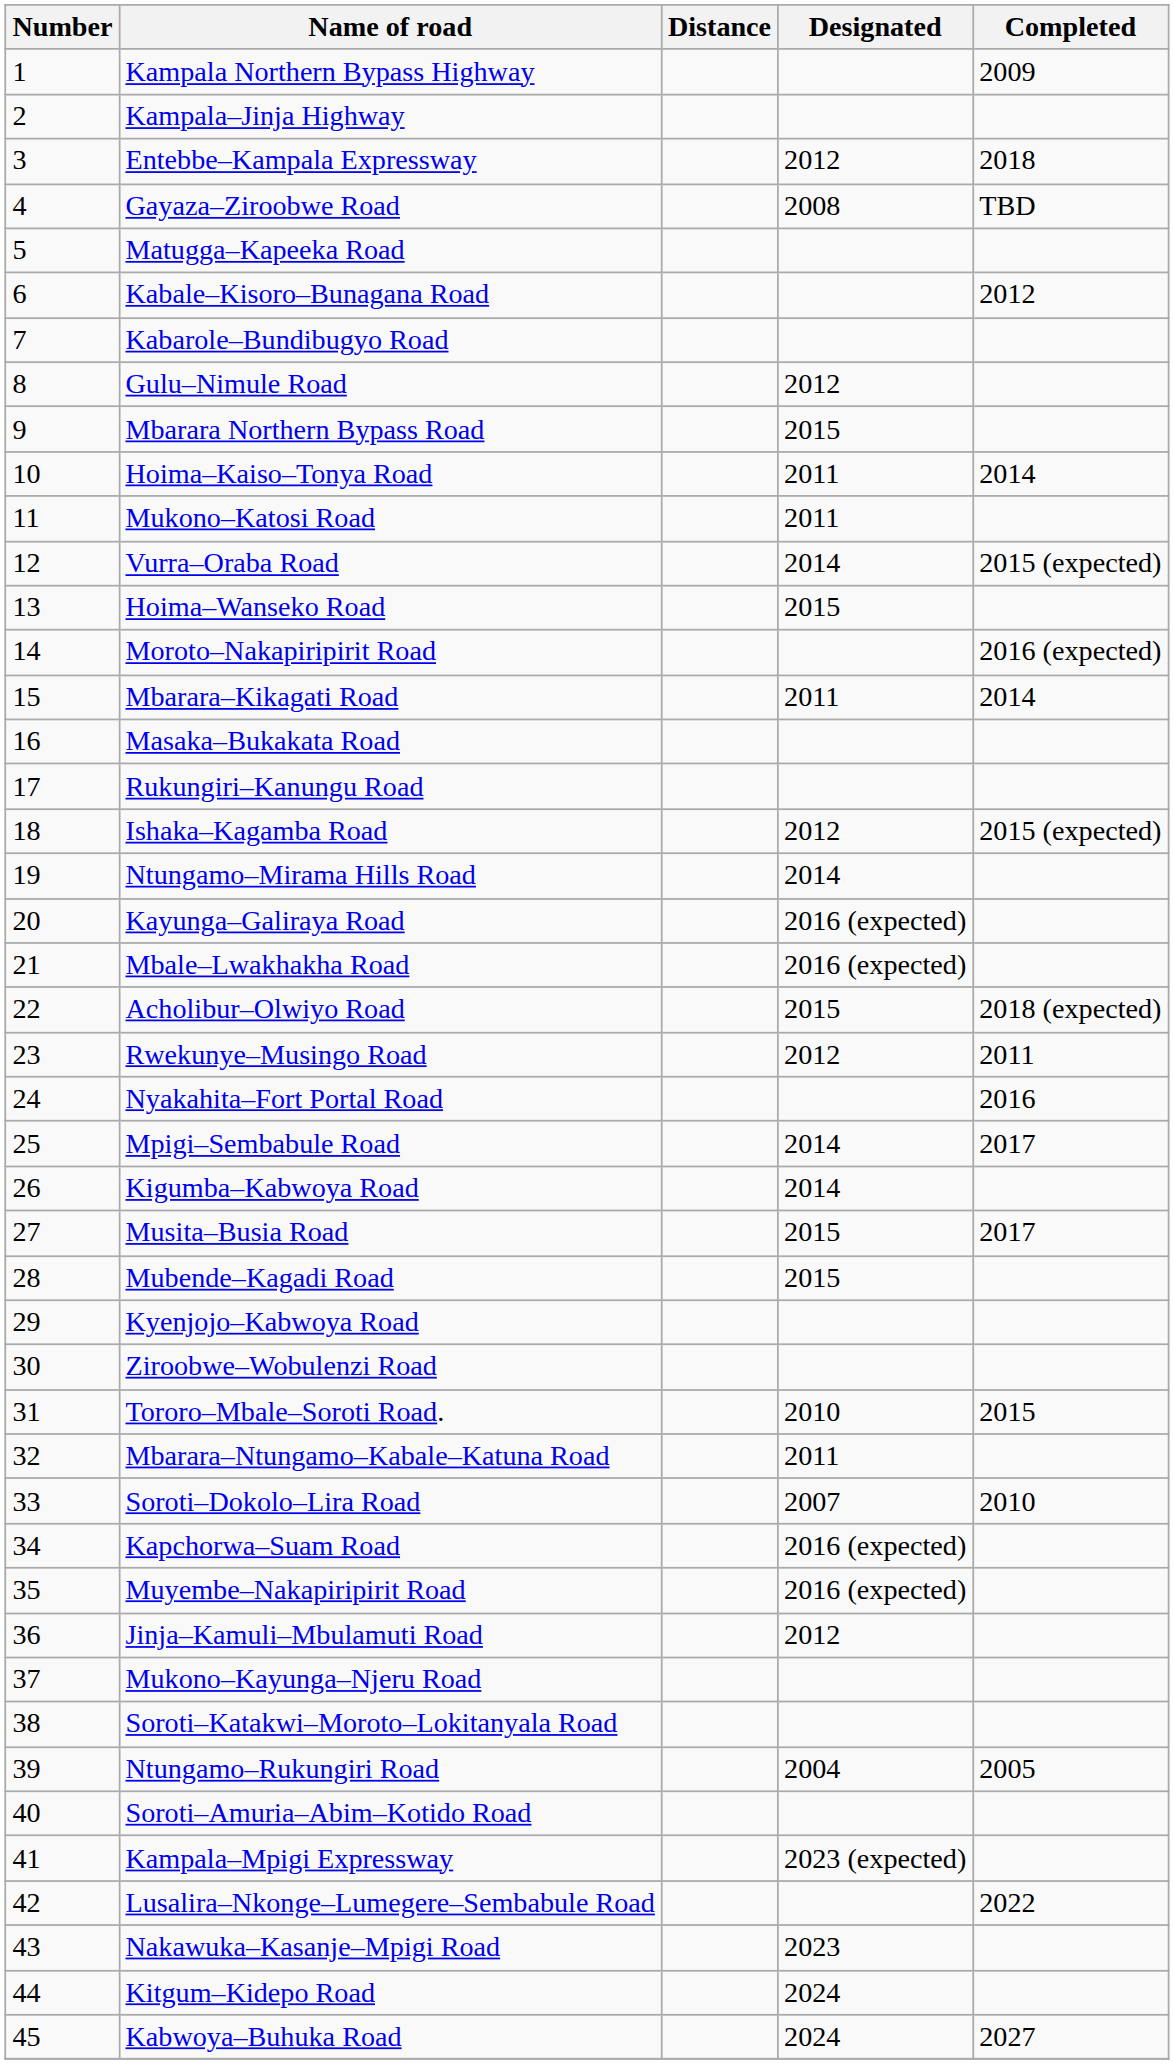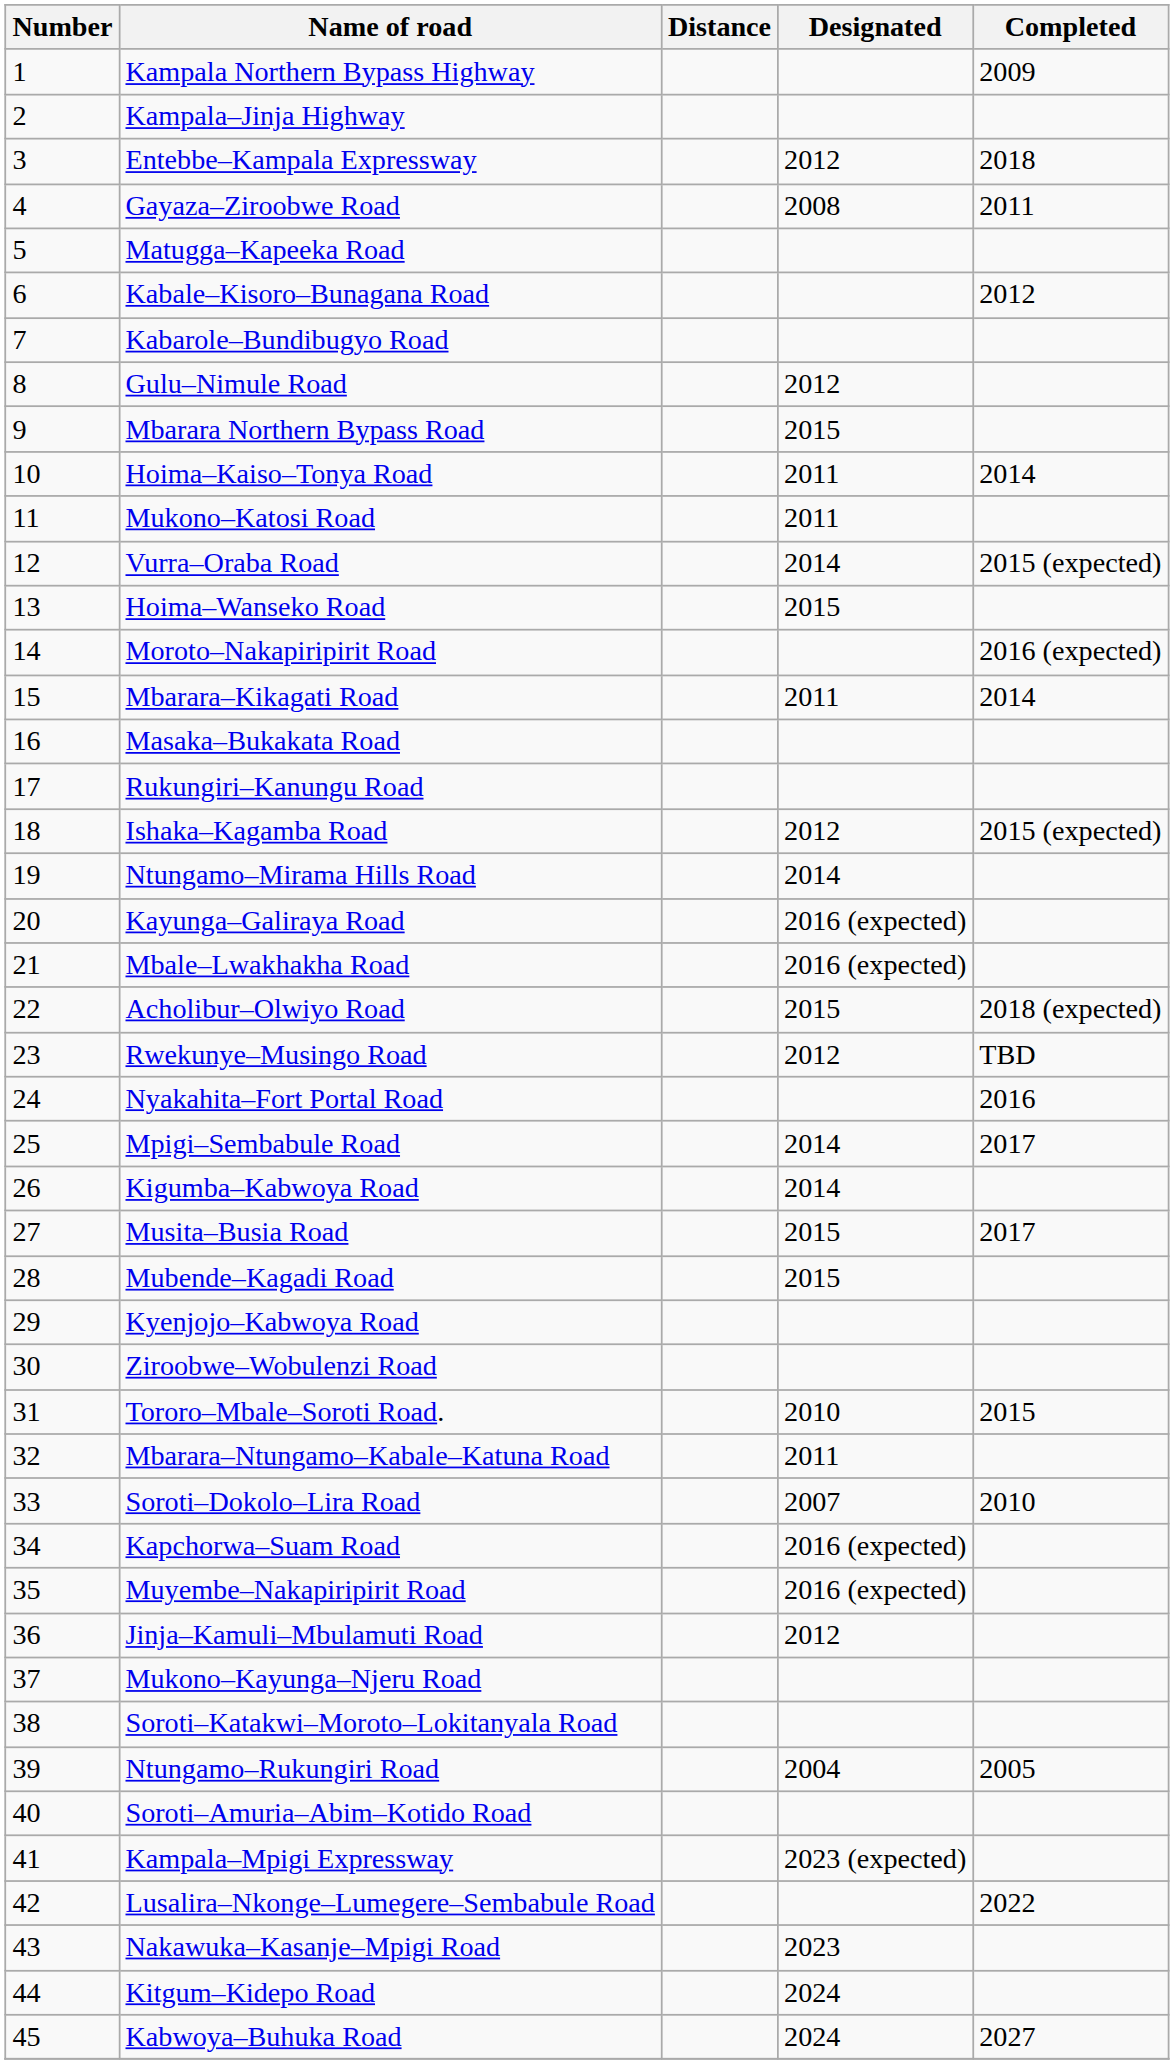Gayaza–Ziroobwe Road | Completed: TBD -> 2011
Rwekunye–Musingo Road | Completed: 2011 -> TBD
